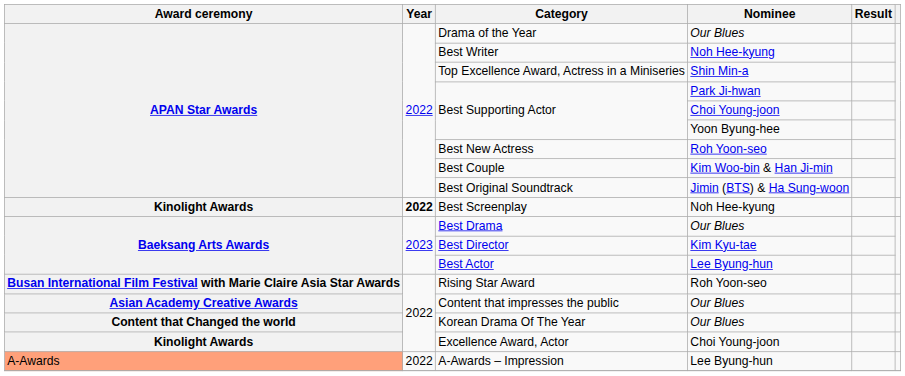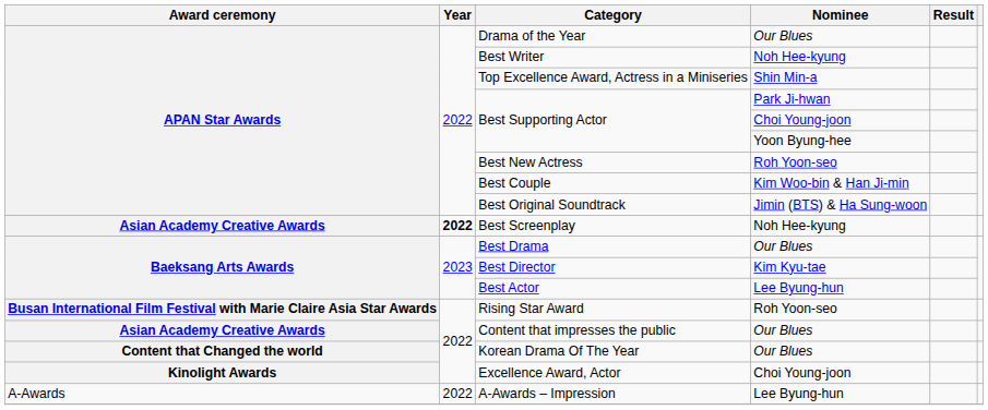Best Screenplay | Award ceremony: Kinolight Awards -> Asian Academy Creative Awards
A-Awards – Impression | Award ceremony: lightsalmon background -> no background
